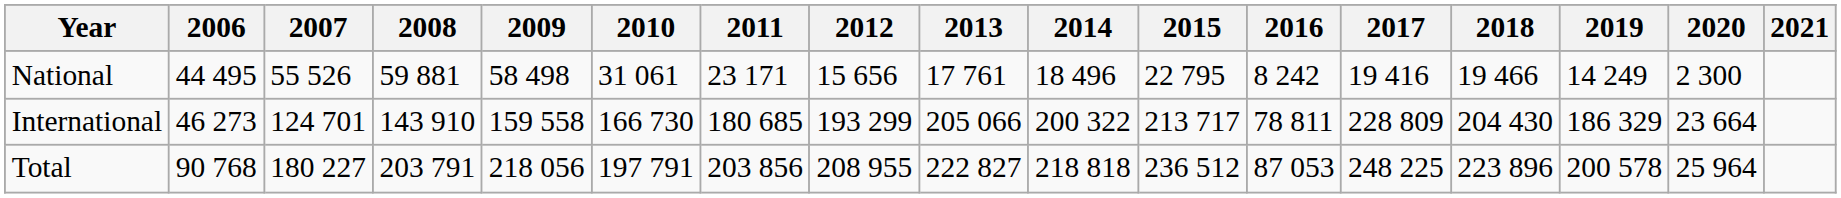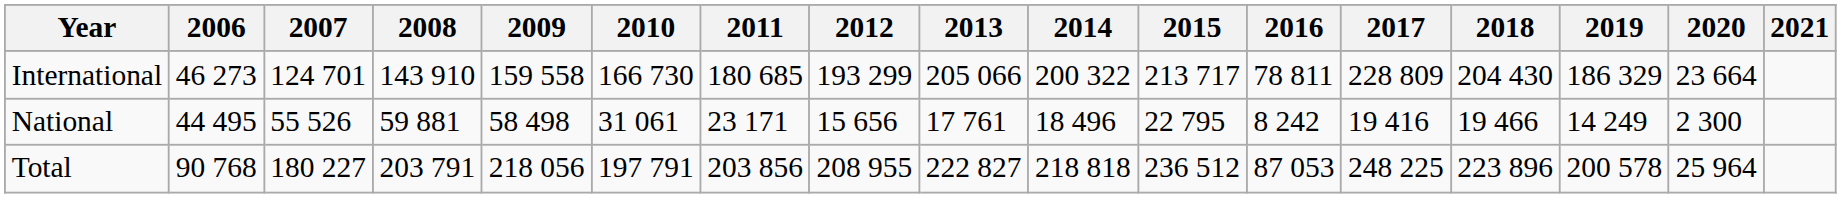rows swapped: National <-> International
